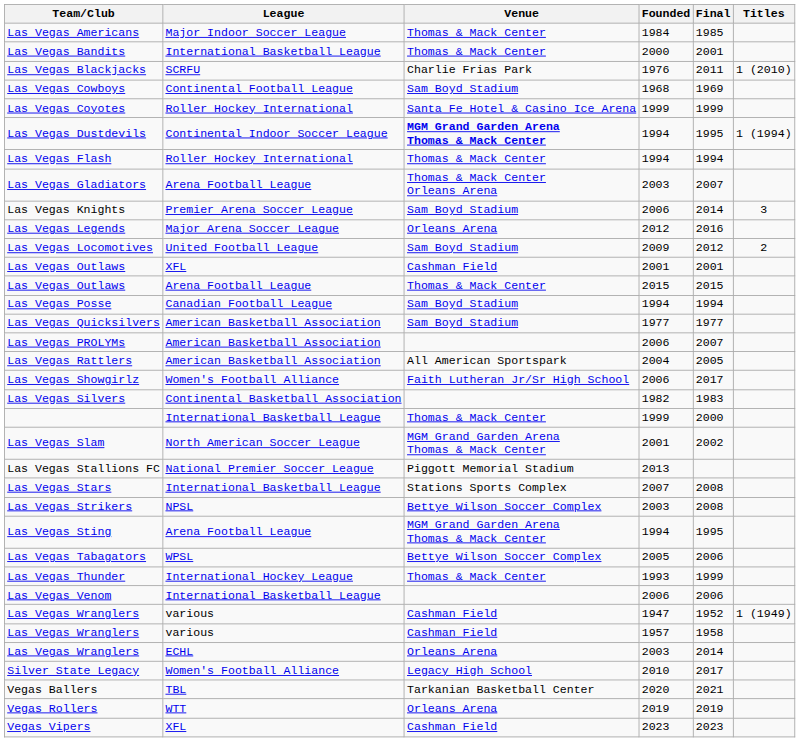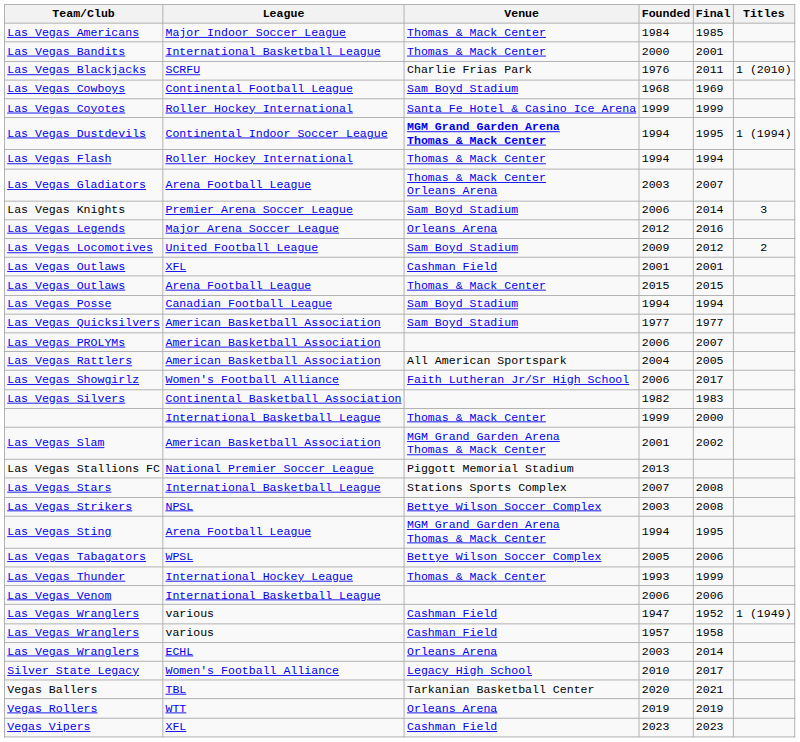Las Vegas Slam | League: North American Soccer League -> American Basketball Association
